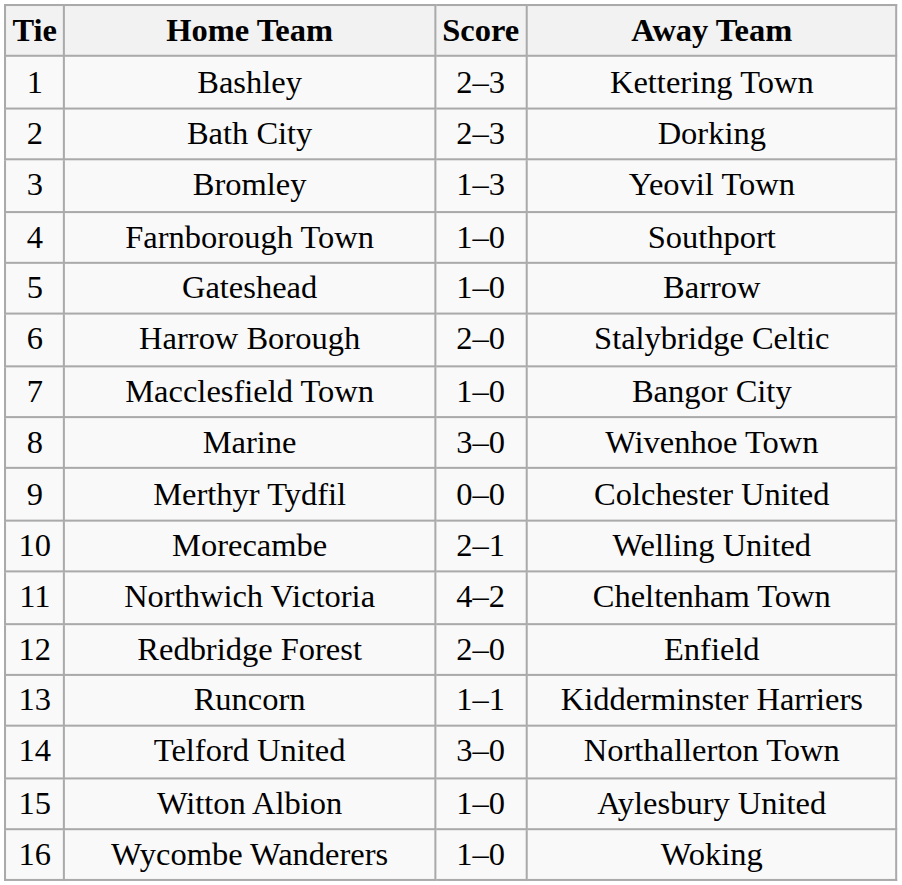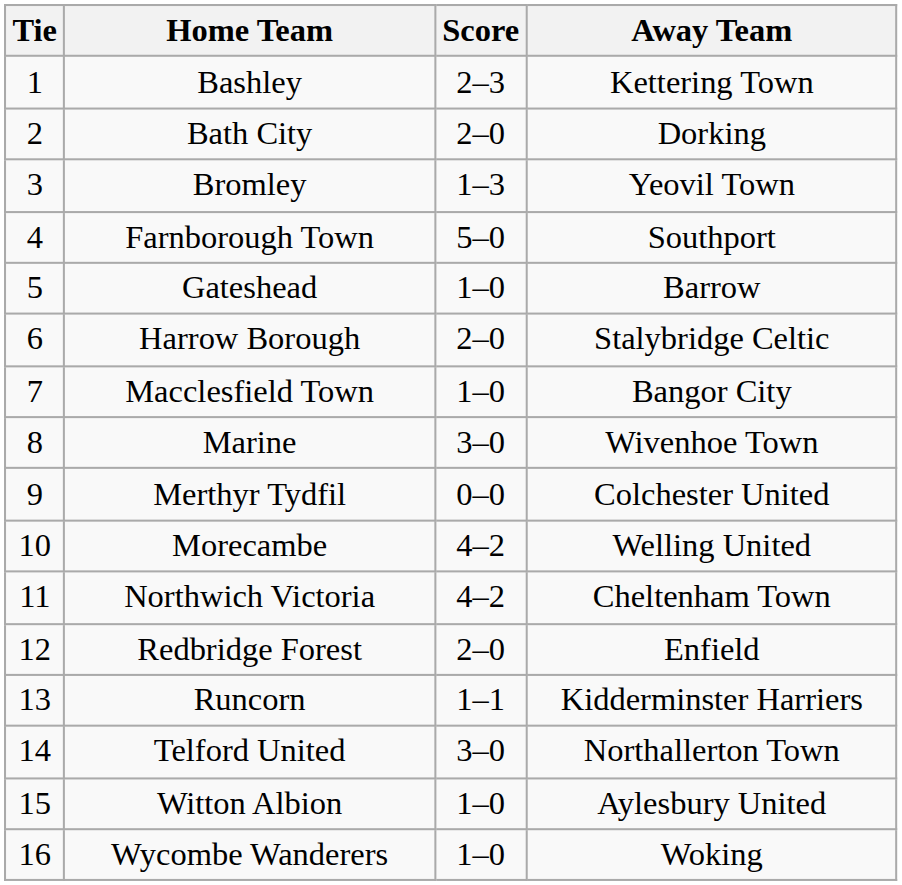Bath City | Score: 2–3 -> 2–0
Farnborough Town | Score: 1–0 -> 5–0
Morecambe | Score: 2–1 -> 4–2
